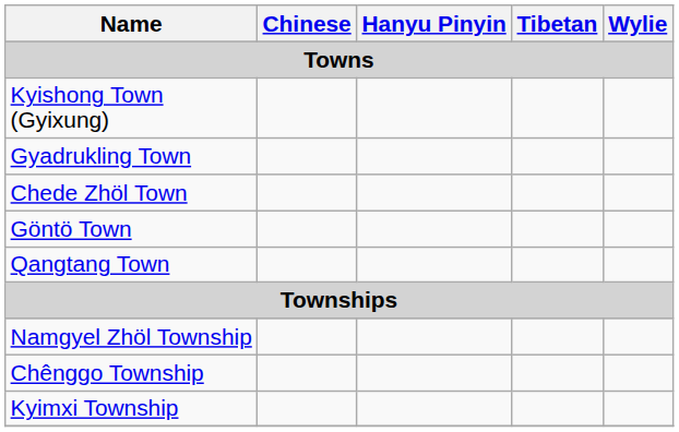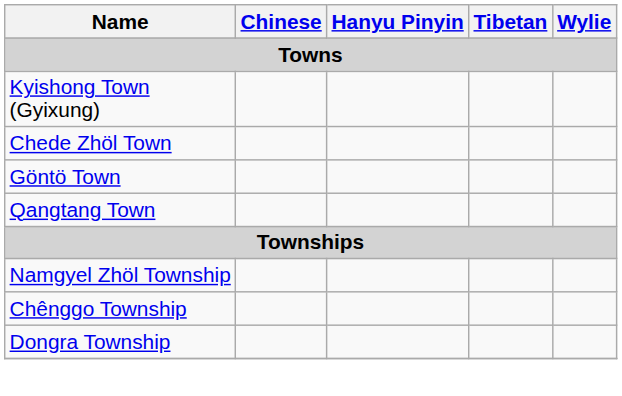- row: Gyadrukling Town
+ row: Dongra Township
- row: Kyimxi Township
